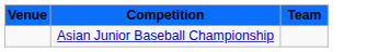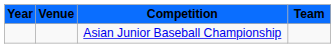+ column: Year
